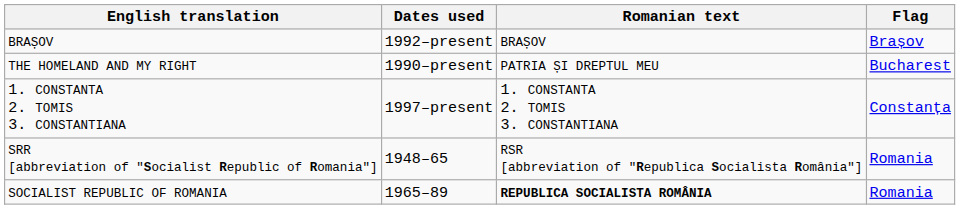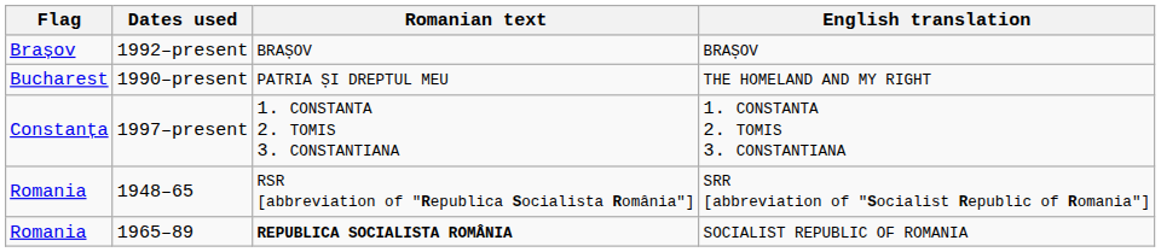columns swapped: Flag <-> English translation
